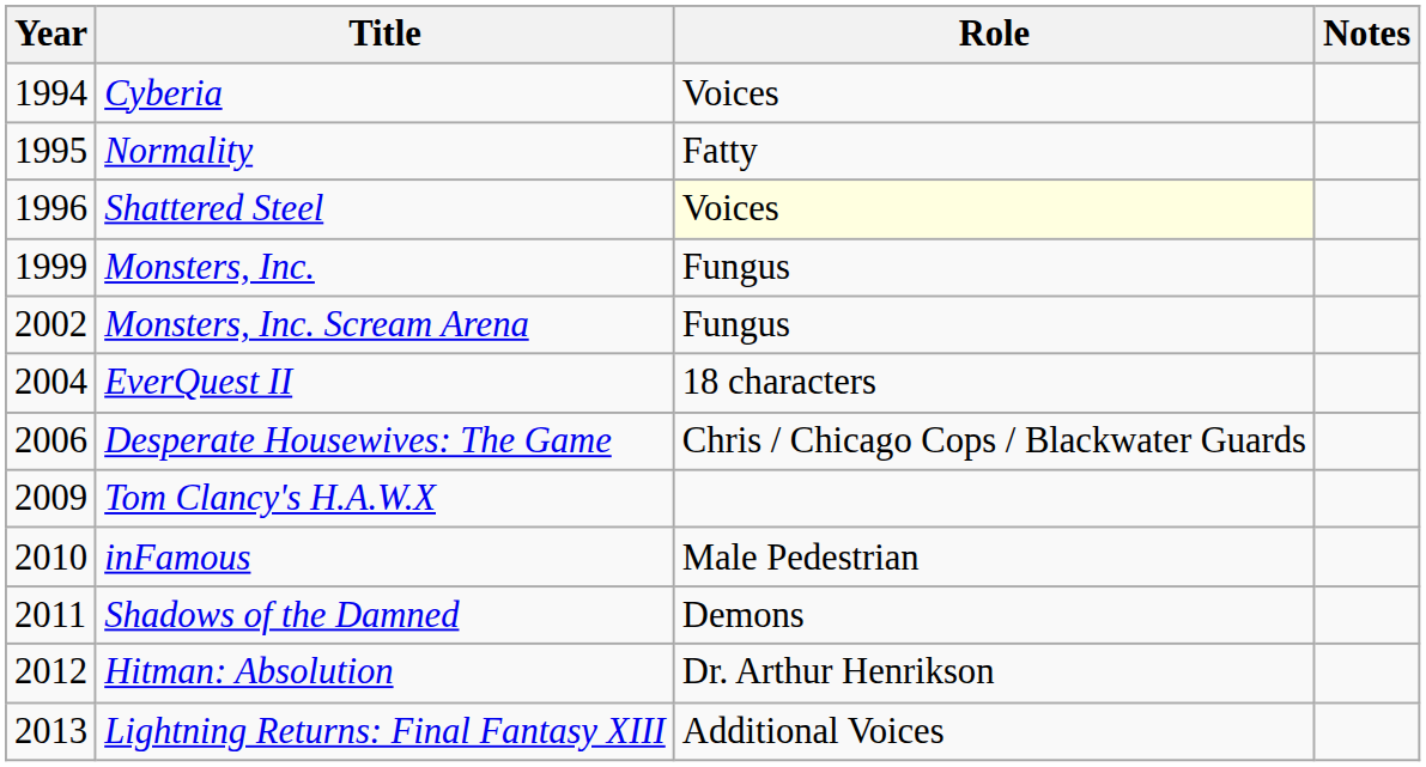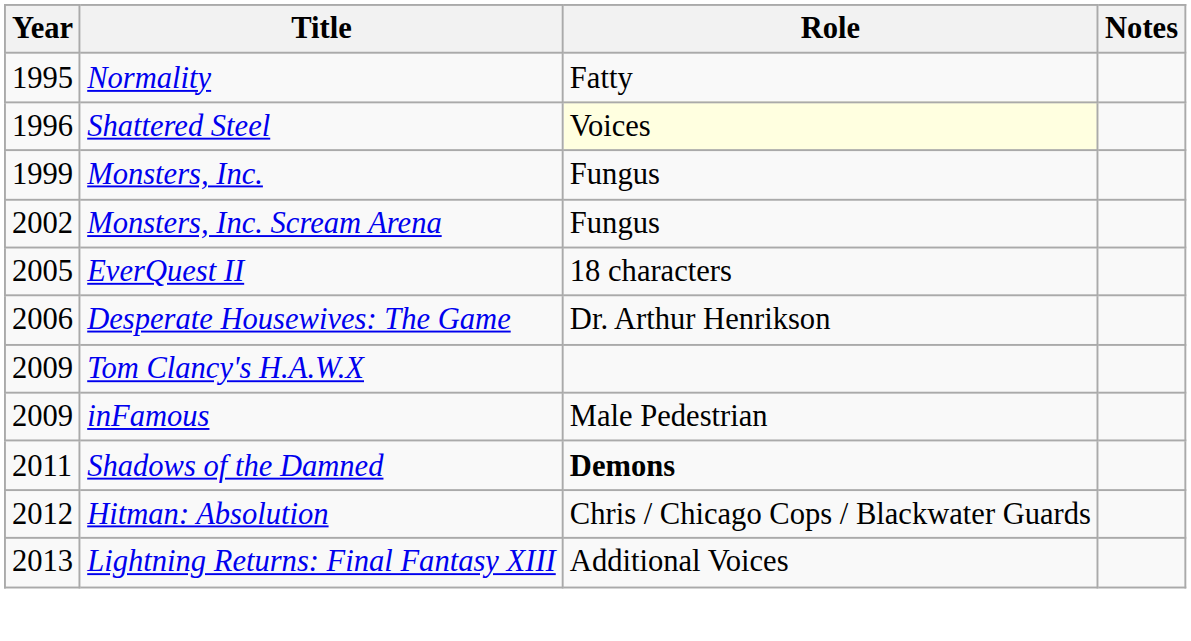- row: 1994 | Cyberia | Voices
EverQuest II | Year: 2004 -> 2005
Desperate Housewives: The Game | Role: Chris / Chicago Cops / Blackwater Guards -> Dr. Arthur Henrikson
inFamous | Year: 2010 -> 2009
Shadows of the Damned | Role: normal -> bold
Hitman: Absolution | Role: Dr. Arthur Henrikson -> Chris / Chicago Cops / Blackwater Guards
